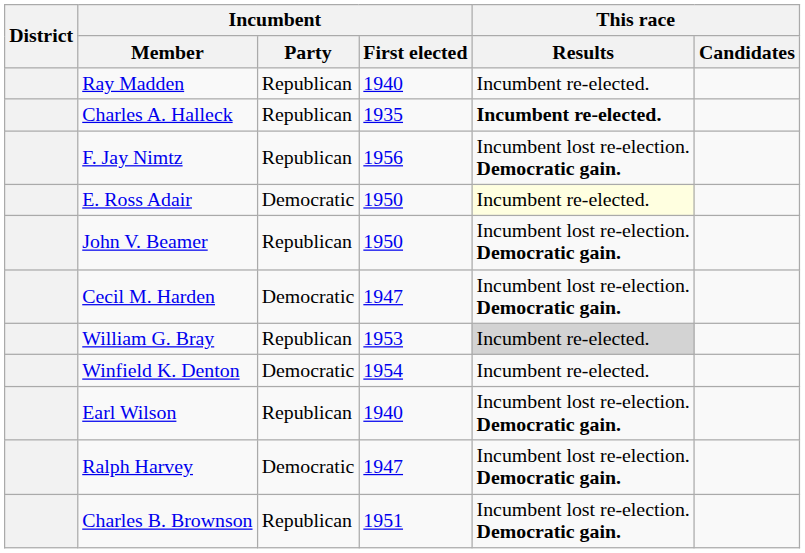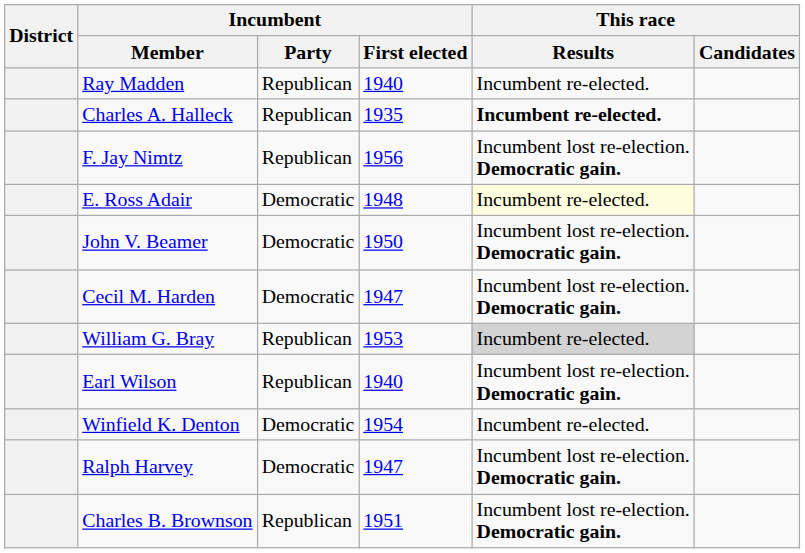E. Ross Adair | Incumbent / First elected: 1950 -> 1948
John V. Beamer | Incumbent / Party: Republican -> Democratic
rows swapped: Winfield K. Denton <-> Earl Wilson
